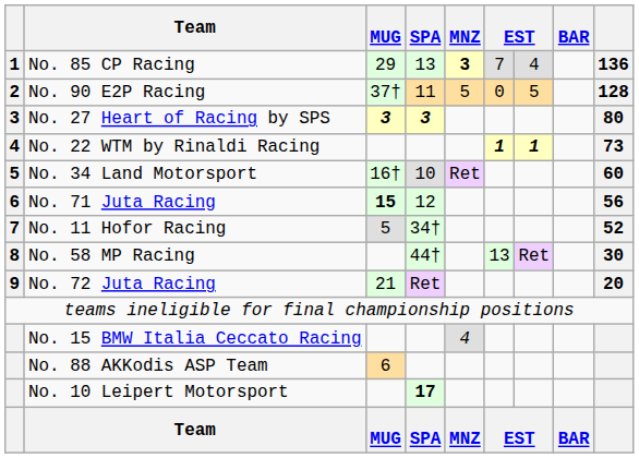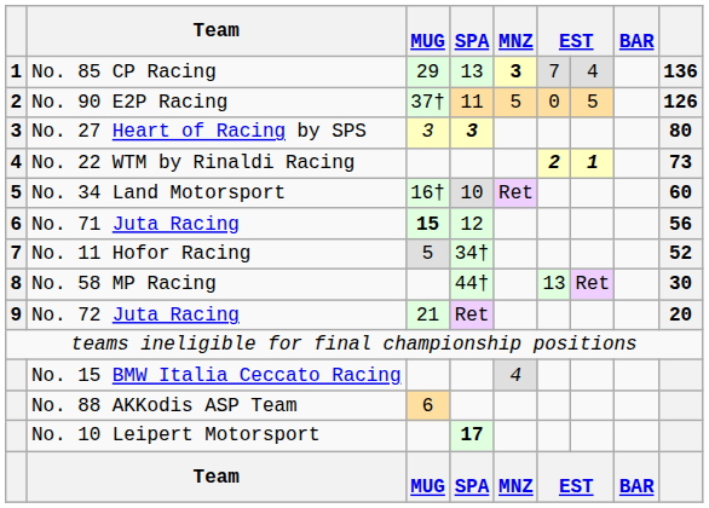No. 90 E2P Racing | column 9: 128 -> 126
No. 27 Heart of Racing by SPS | MUG: bold -> normal
No. 22 WTM by Rinaldi Racing | column 6: 1 -> 2
